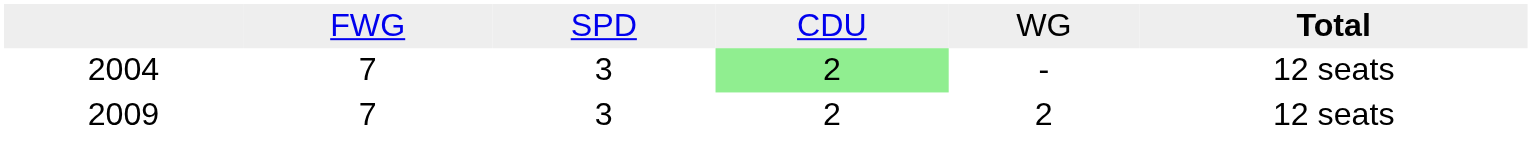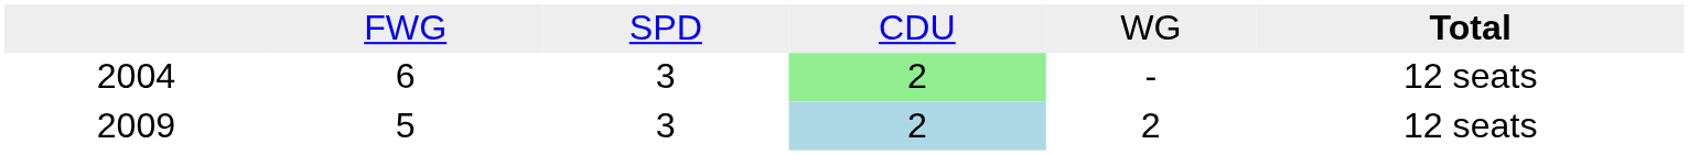2004 | column 2: 7 -> 6
2009 | column 2: 7 -> 5
2009 | column 4: no background -> lightblue background
